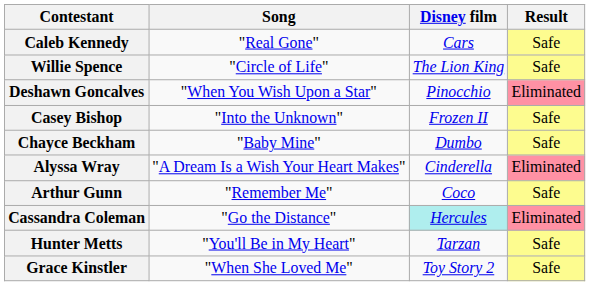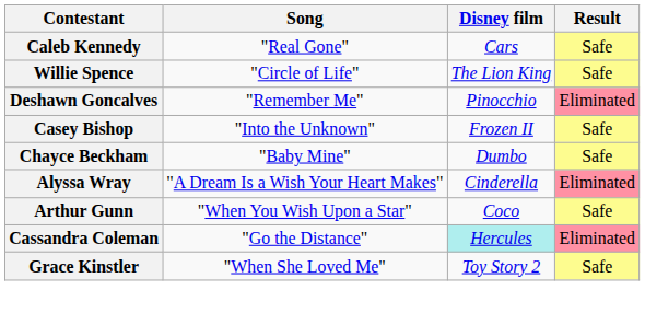Deshawn Goncalves | Song: "When You Wish Upon a Star" -> "Remember Me"
Arthur Gunn | Song: "Remember Me" -> "When You Wish Upon a Star"
- row: Hunter Metts | "You'll Be in My Heart" | Tarzan | Safe
